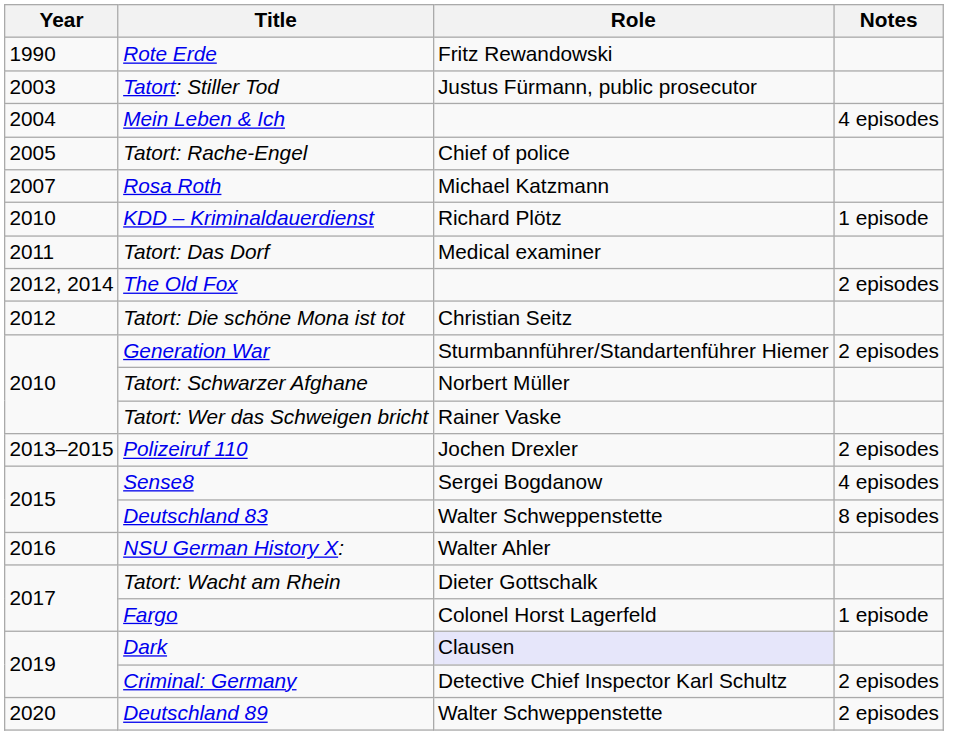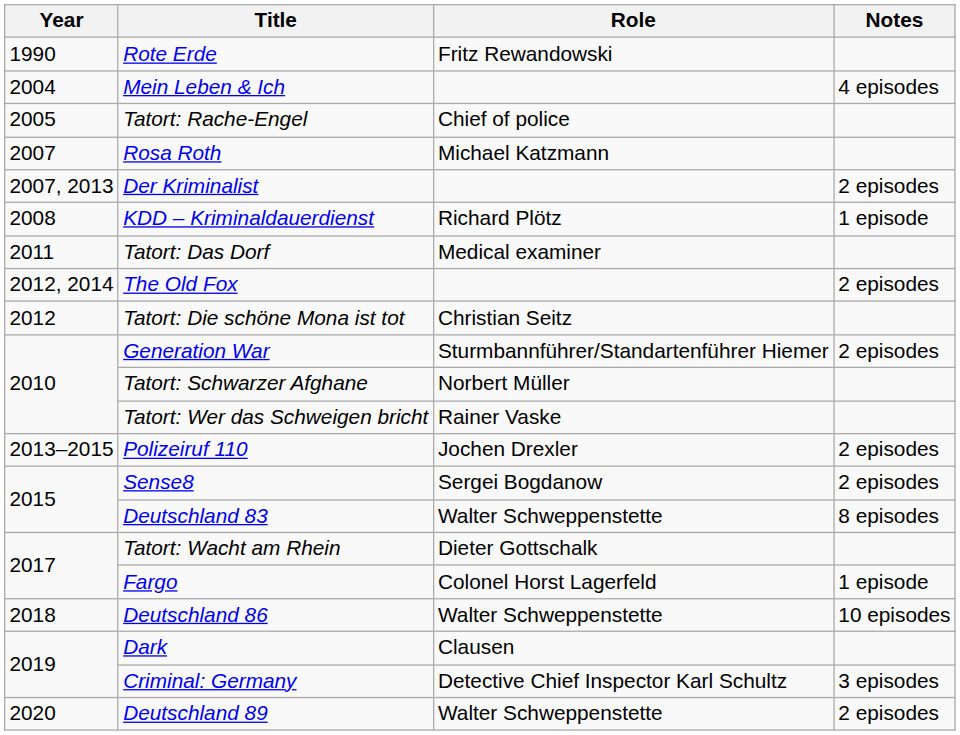- row: 2003 | Tatort: Stiller Tod | Justus Fürmann, public prosecutor
+ row: 2007, 2013 | Der Kriminalist | 2 episodes
KDD – Kriminaldauerdienst | Year: 2010 -> 2008
Sense8 | Notes: 4 episodes -> 2 episodes
- row: 2016 | NSU German History X: | Walter Ahler
+ row: 2018 | Deutschland 86 | Walter Schweppenstette | 10 episodes
Dark | Role: lavender background -> no background
Criminal: Germany | Notes: 2 episodes -> 3 episodes
